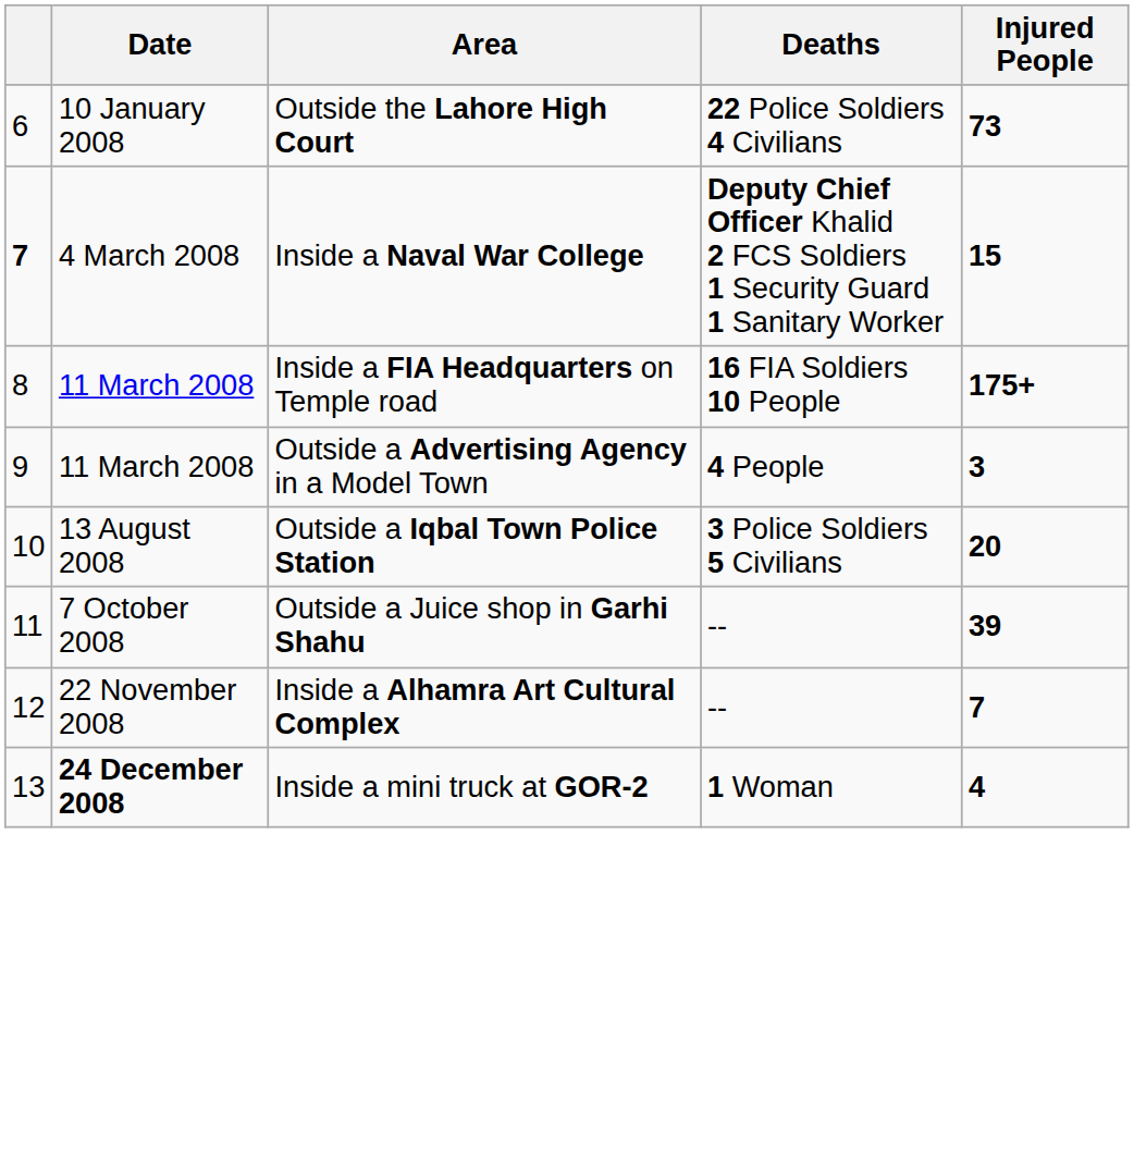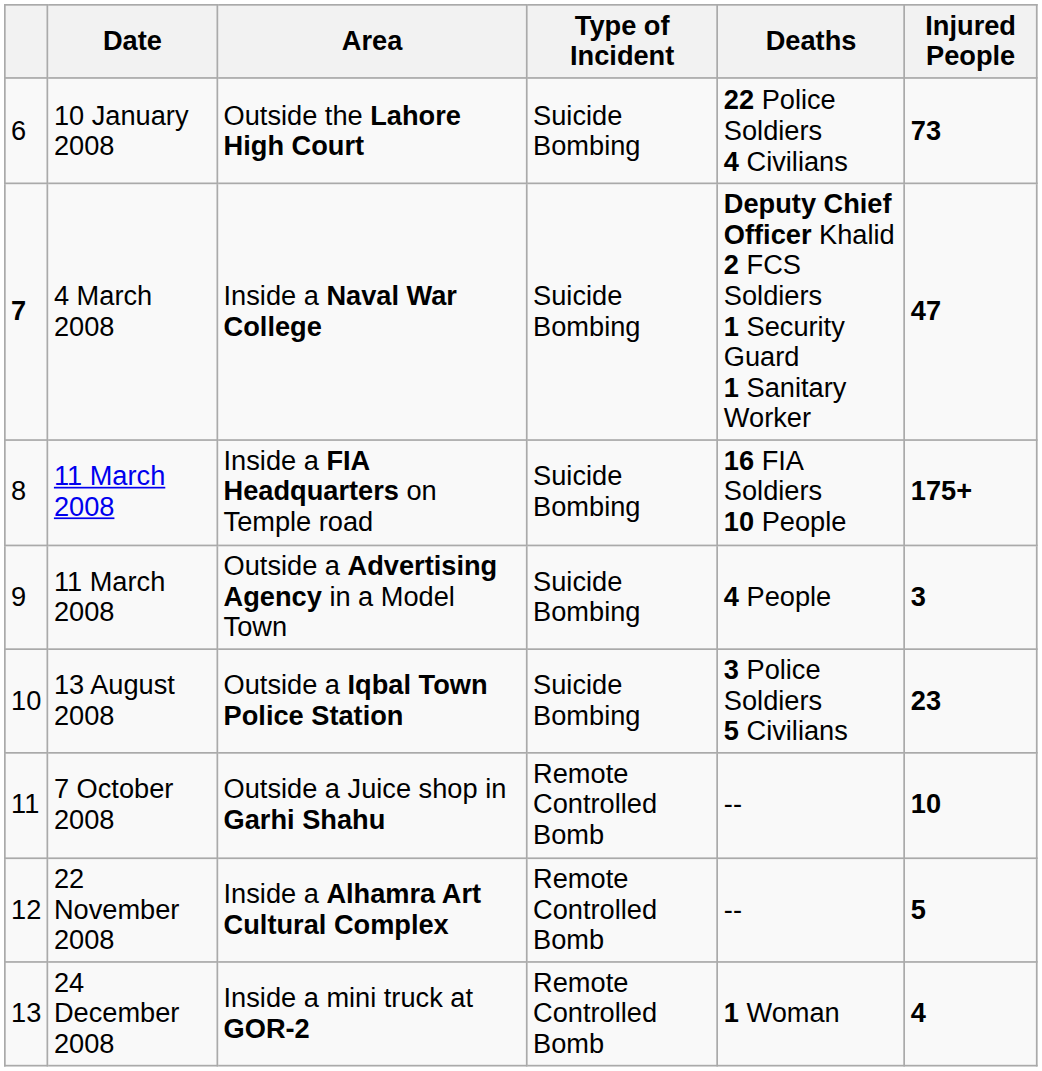+ column: Type of Incident | Suicide Bombing | Suicide Bombing | Suicide Bombing | Suicide Bombing | Suicide Bombing | Remote Controlled Bomb | Remote Controlled Bomb | Remote Controlled Bomb
Inside a Naval War College | Injured People: 15 -> 47
Outside a Iqbal Town Police Station | Injured People: 20 -> 23
Outside a Juice shop in Garhi Shahu | Injured People: 39 -> 10
Inside a Alhamra Art Cultural Complex | Injured People: 7 -> 5
Inside a mini truck at GOR-2 | Date: bold -> normal
